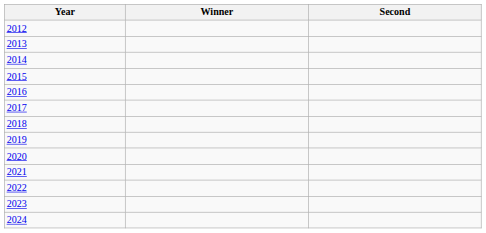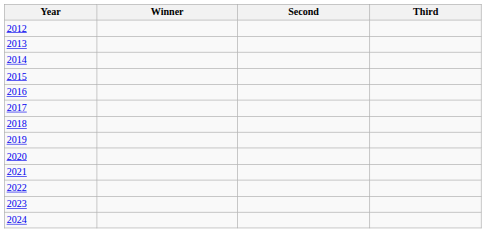+ column: Third
